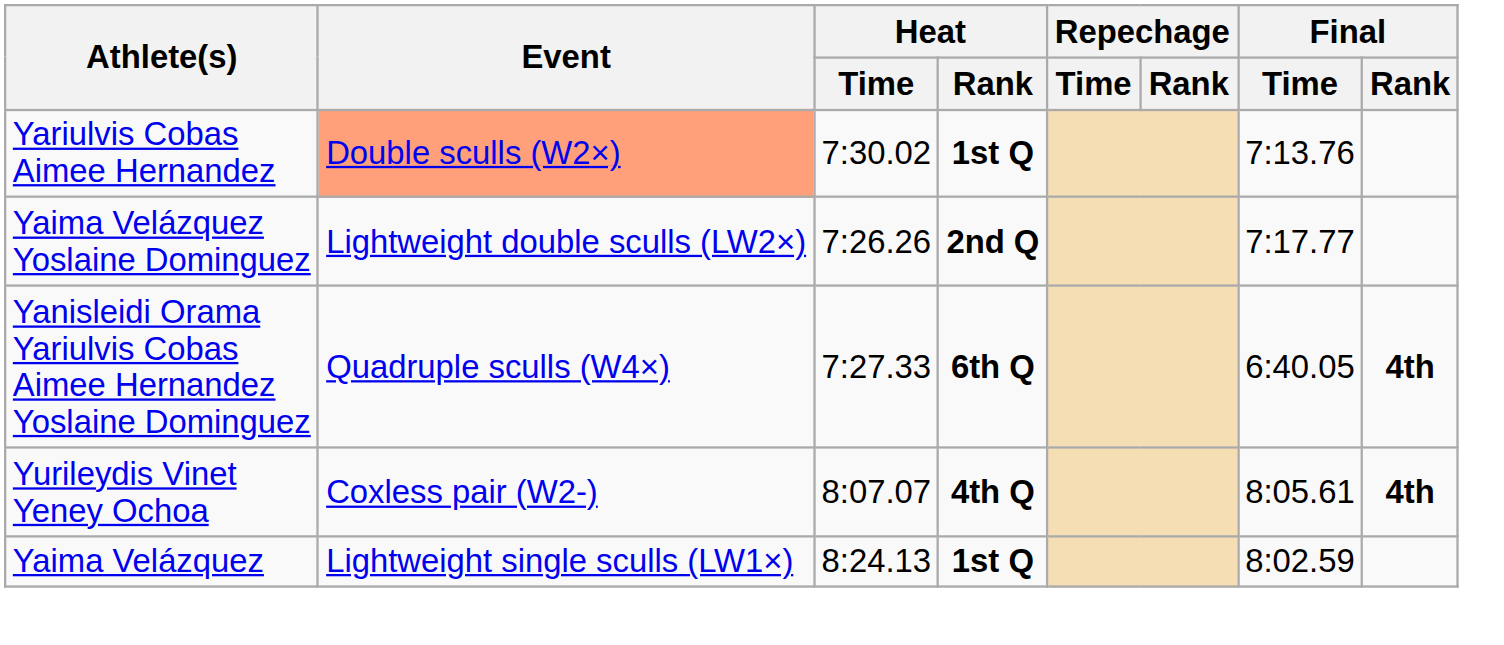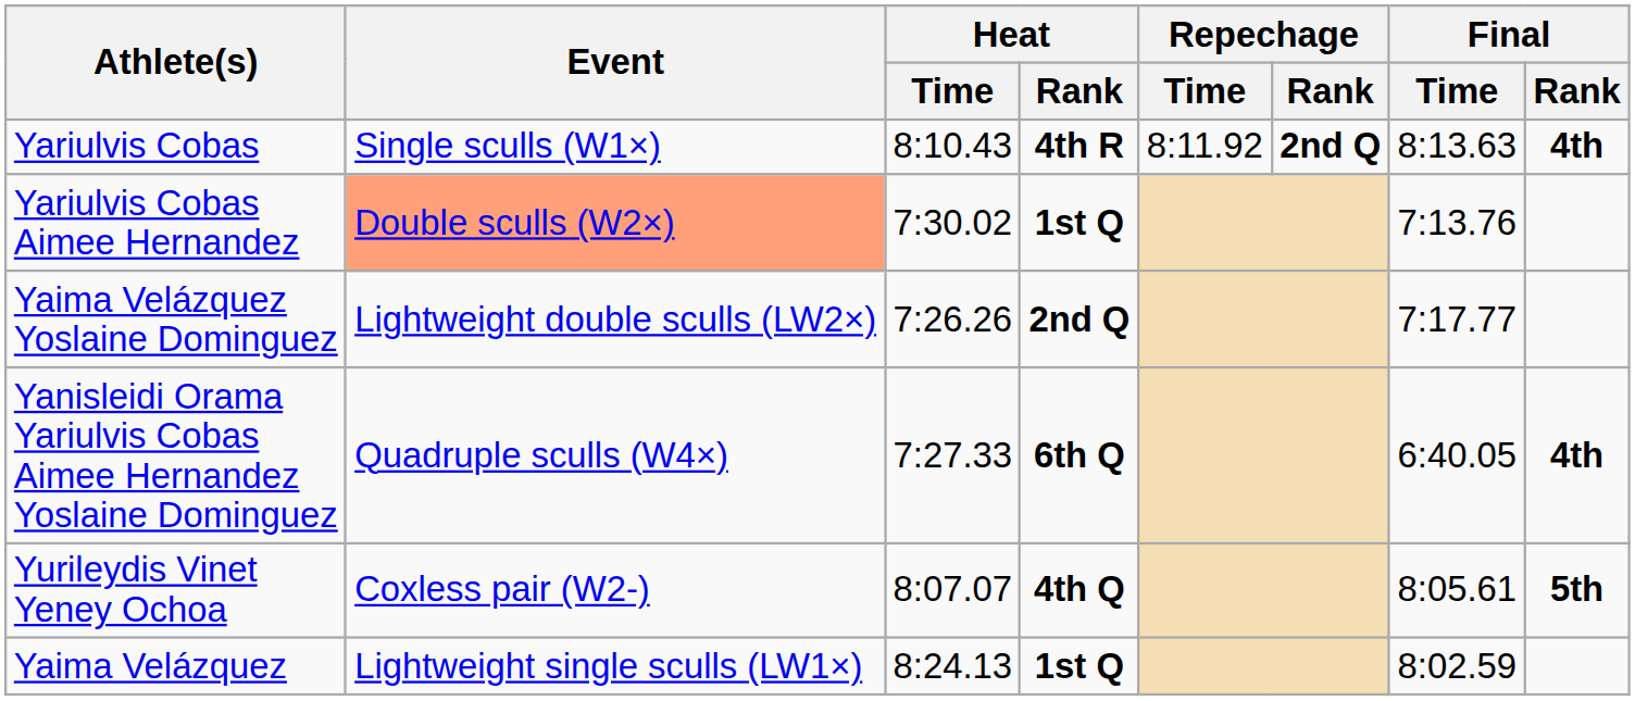+ row: Yariulvis Cobas | Single sculls (W1×) | 8:10.43 | 4th R | 8:11.92 | 2nd Q | 8:13.63 | 4th
Yurileydis Vinet Yeney Ochoa | Final / Rank: 4th -> 5th
